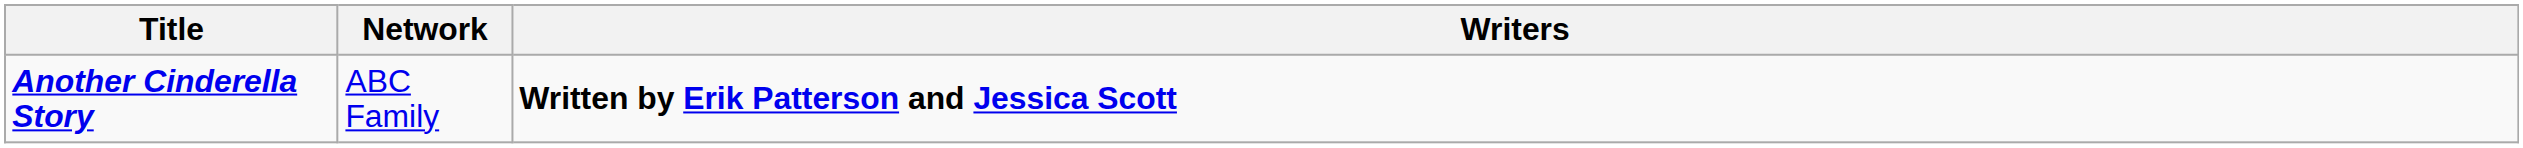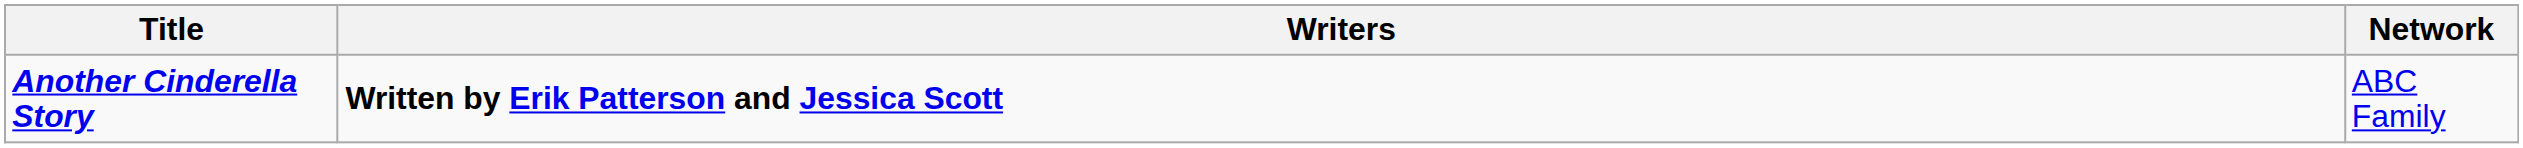columns swapped: Writers <-> Network
